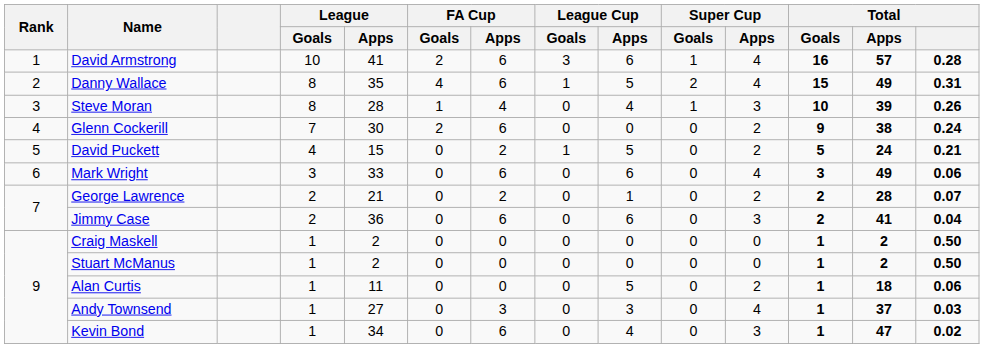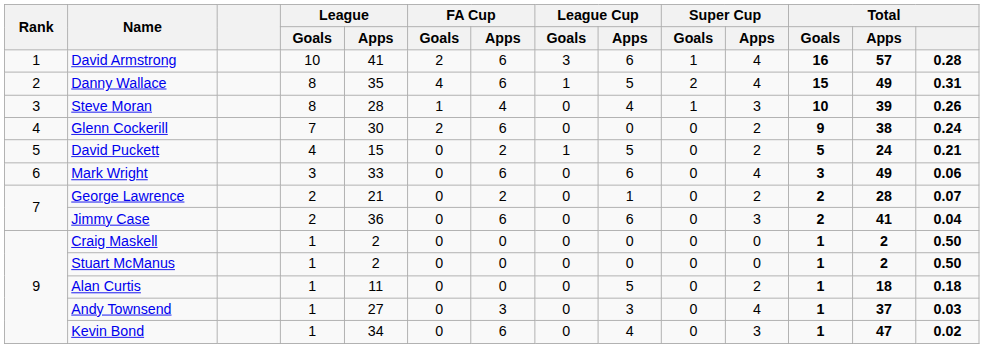Alan Curtis | Total: 0.06 -> 0.18
